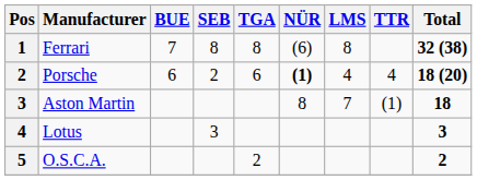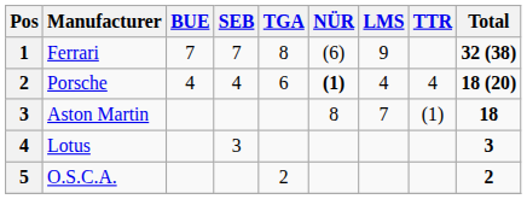Ferrari | SEB: 8 -> 7
Ferrari | LMS: 8 -> 9
Porsche | BUE: 6 -> 4
Porsche | SEB: 2 -> 4
